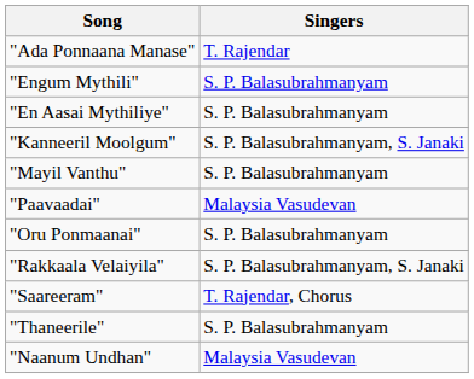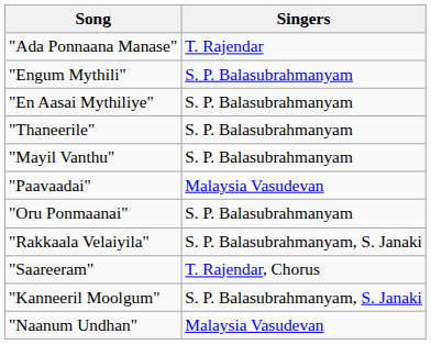rows swapped: "Kanneeril Moolgum" <-> "Thaneerile"
